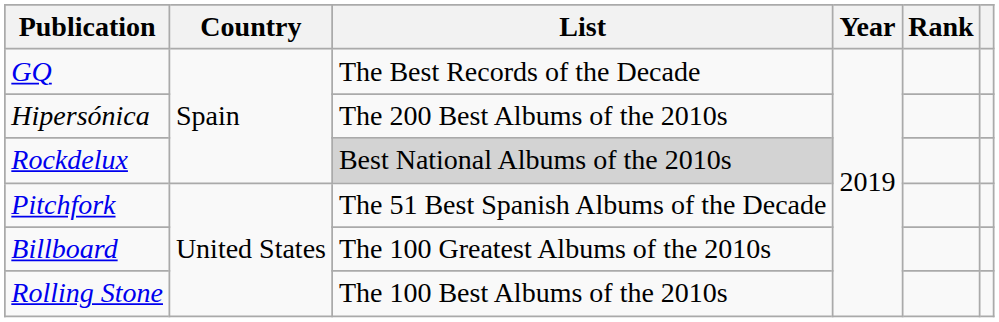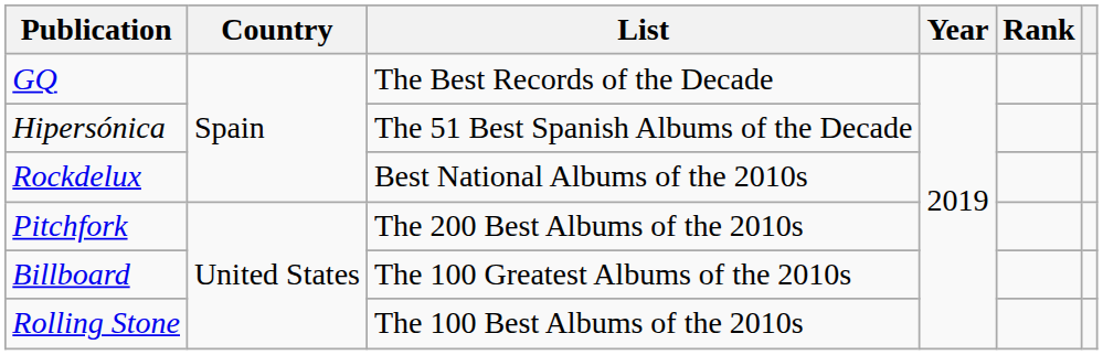Hipersónica | List: The 200 Best Albums of the 2010s -> The 51 Best Spanish Albums of the Decade
Rockdelux | List: lightgrey background -> no background
Pitchfork | List: The 51 Best Spanish Albums of the Decade -> The 200 Best Albums of the 2010s
